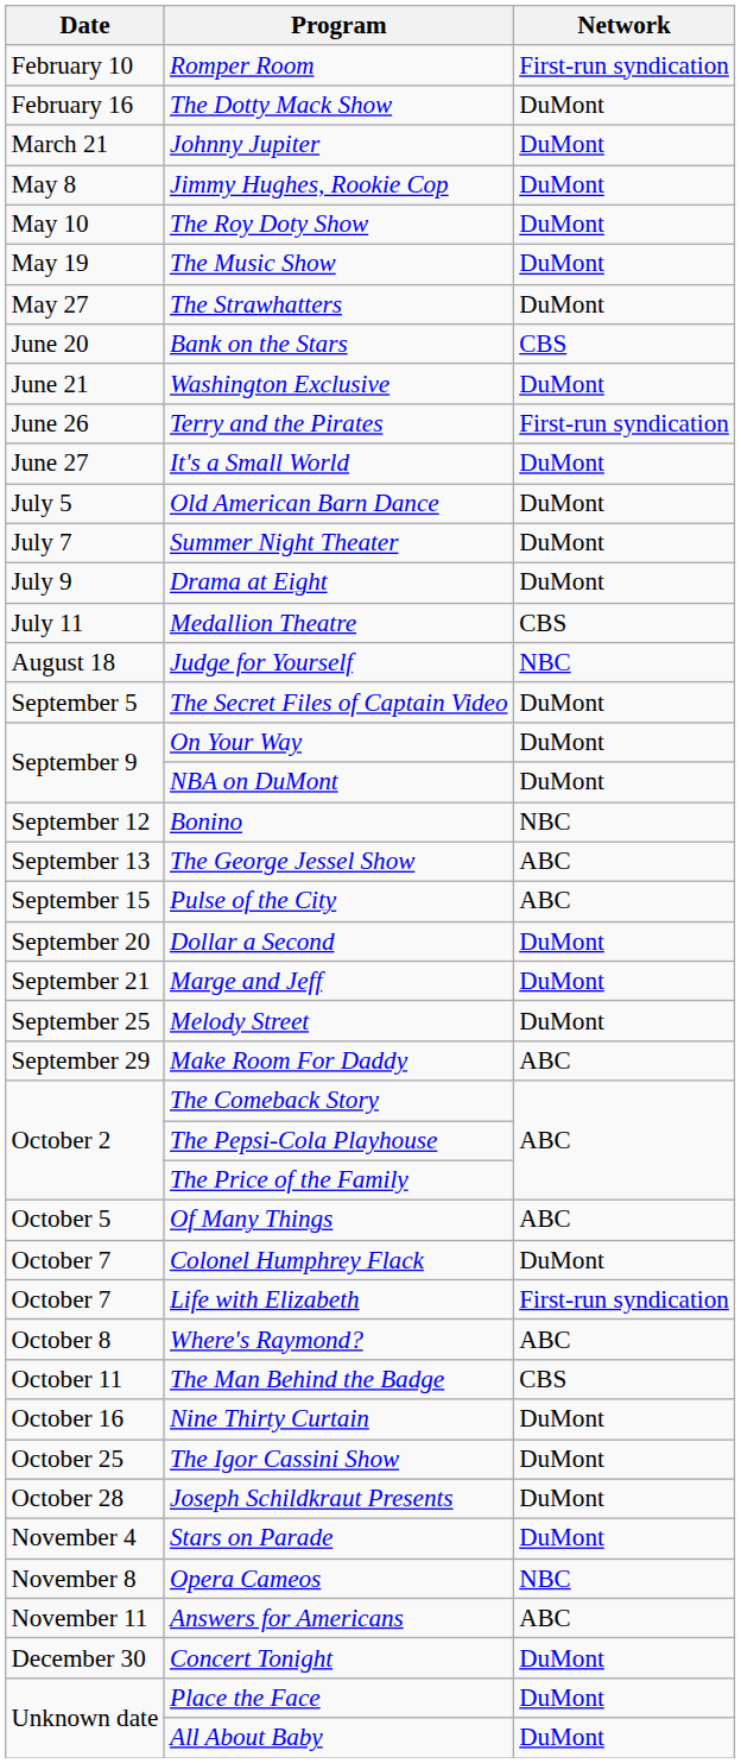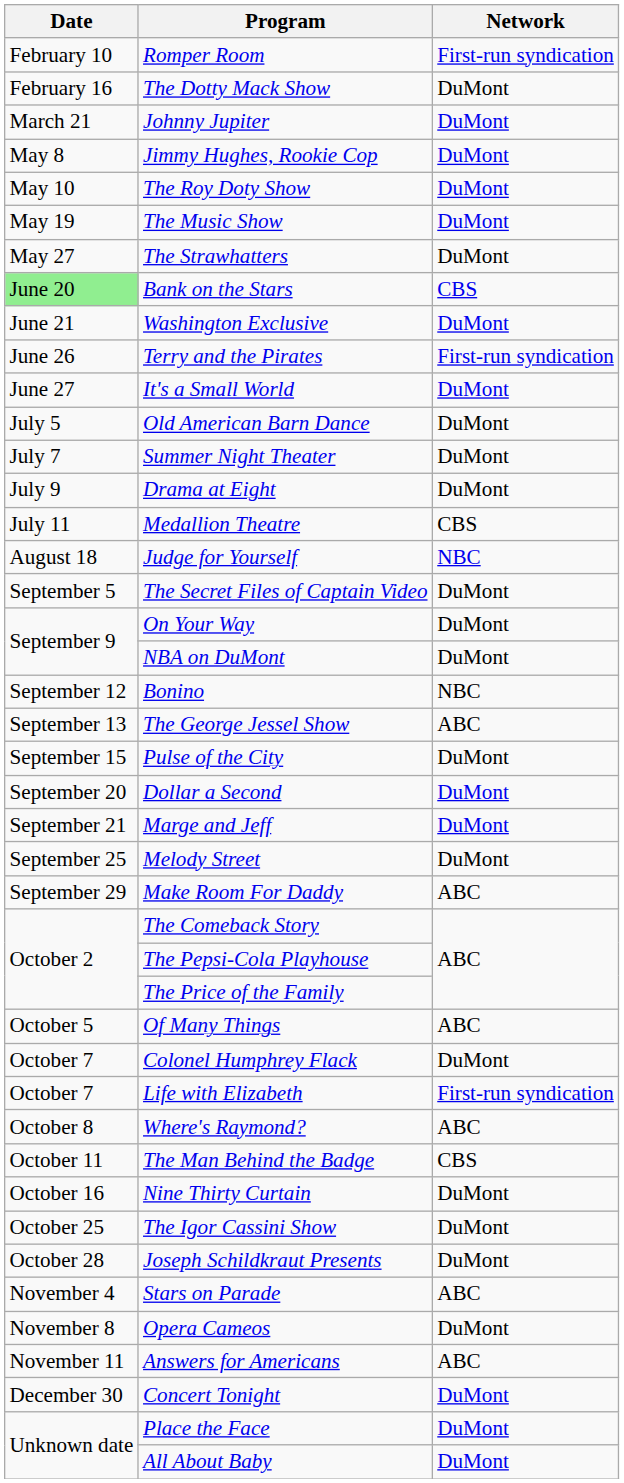Bank on the Stars | Date: no background -> lightgreen background
Pulse of the City | Network: ABC -> DuMont
Stars on Parade | Network: DuMont -> ABC
Opera Cameos | Network: NBC -> DuMont
